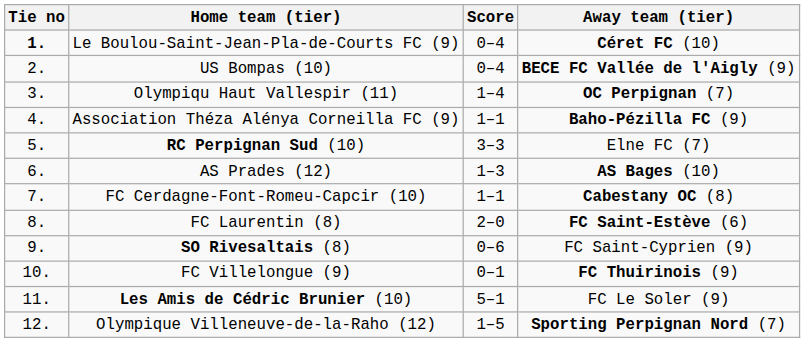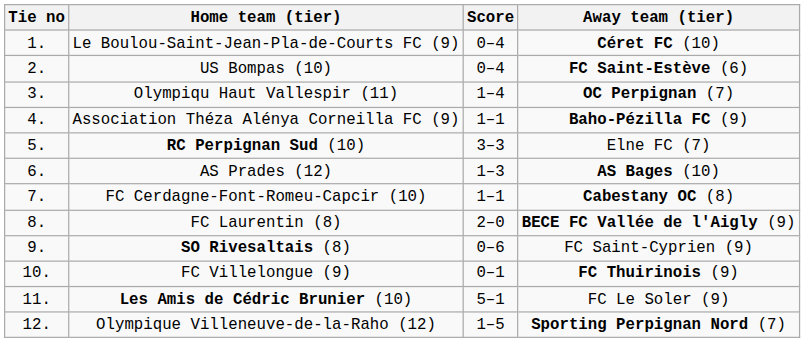Le Boulou-Saint-Jean-Pla-de-Courts FC (9) | Tie no: bold -> normal
US Bompas (10) | Away team (tier): BECE FC Vallée de l'Aigly (9) -> FC Saint-Estève (6)
FC Laurentin (8) | Away team (tier): FC Saint-Estève (6) -> BECE FC Vallée de l'Aigly (9)
